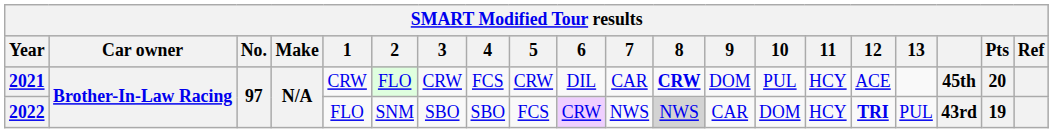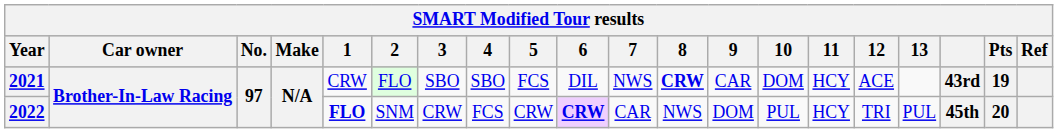2021 | 3: CRW -> SBO
2021 | 4: FCS -> SBO
2021 | 5: CRW -> FCS
2021 | 7: CAR -> NWS
2021 | 9: DOM -> CAR
2021 | 10: PUL -> DOM
2021 | column 18: 45th -> 43rd
2021 | Pts: 20 -> 19
2022 | 1: normal -> bold
2022 | 3: SBO -> CRW
2022 | 4: SBO -> FCS
2022 | 5: FCS -> CRW
2022 | 6: normal -> bold
2022 | 7: NWS -> CAR
2022 | 8: lightgrey background -> no background
2022 | 9: CAR -> DOM
2022 | 10: DOM -> PUL
2022 | 12: bold -> normal
2022 | column 18: 43rd -> 45th
2022 | Pts: 19 -> 20
